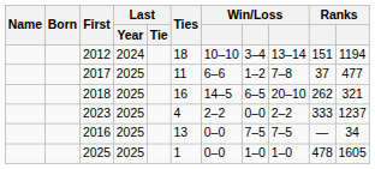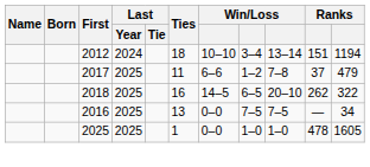2017 | column 11: 477 -> 479
2018 | column 11: 321 -> 322
- row: 2023 | 2025 | 4 | 2–2 | 0–0 | 2–2 | 333 | 1237
